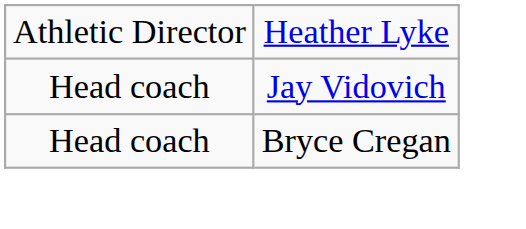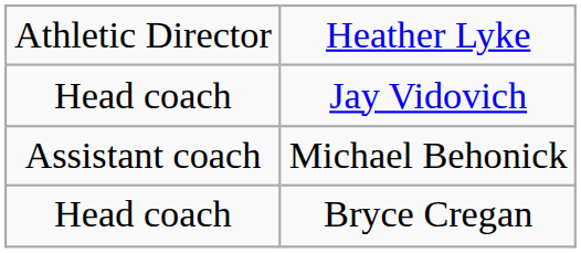+ row: Assistant coach | Michael Behonick
